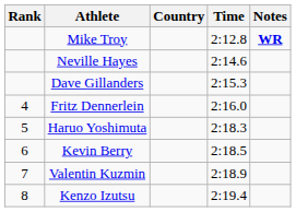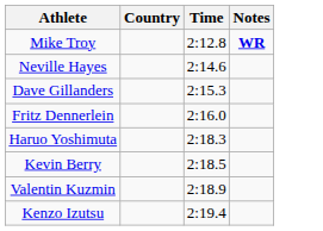- column: Rank | 4 | 5 | 6 | 7 | 8
